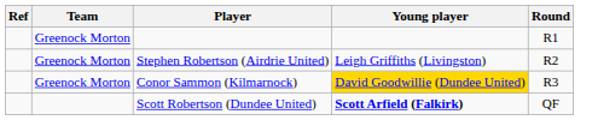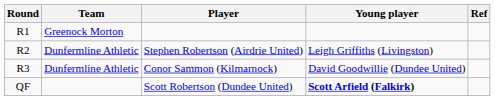columns swapped: Round <-> Ref
Stephen Robertson (Airdrie United) | Team: Greenock Morton -> Dunfermline Athletic
Conor Sammon (Kilmarnock) | Team: Greenock Morton -> Dunfermline Athletic
Conor Sammon (Kilmarnock) | Young player: gold background -> no background
